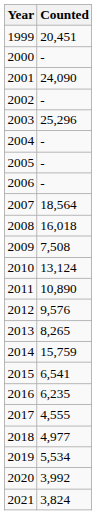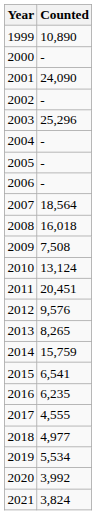1999 | Counted: 20,451 -> 10,890
2011 | Counted: 10,890 -> 20,451
